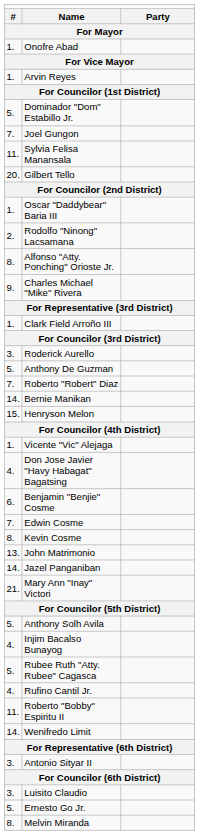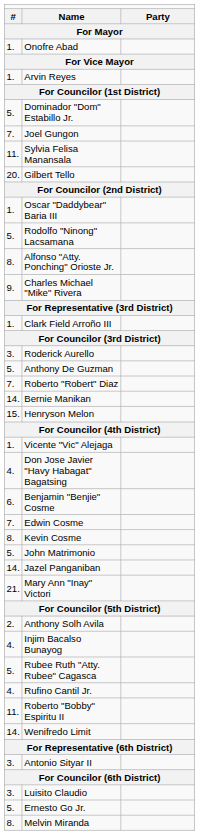Rodolfo "Ninong" Lacsamana | column 1: 2. -> 5.
John Matrimonio | column 1: 13. -> 5.
Anthony Solh Avila | column 1: 5. -> 2.
